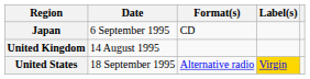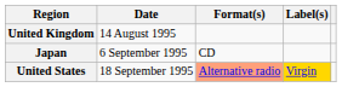rows swapped: United Kingdom <-> Japan
United States | Format(s): no background -> lightsalmon background
